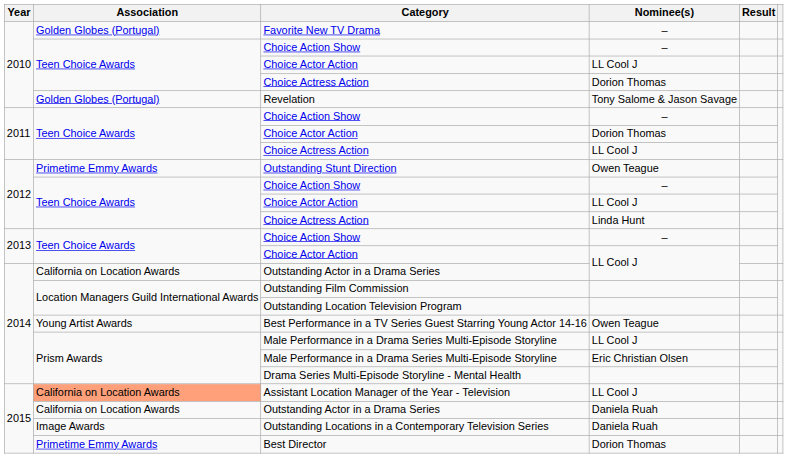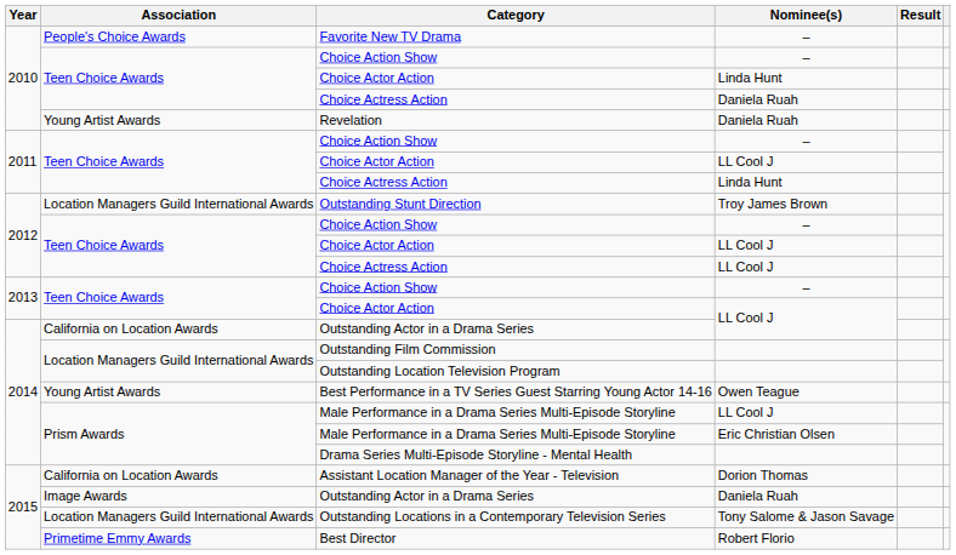Favorite New TV Drama | Association: Golden Globes (Portugal) -> People's Choice Awards
2010 / Choice Actor Action | Nominee(s): LL Cool J -> Linda Hunt
2010 / Choice Actress Action | Nominee(s): Dorion Thomas -> Daniela Ruah
Revelation | Association: Golden Globes (Portugal) -> Young Artist Awards
Revelation | Nominee(s): Tony Salome & Jason Savage -> Daniela Ruah
2011 / Choice Actor Action | Nominee(s): Dorion Thomas -> LL Cool J
2011 / Choice Actress Action | Nominee(s): LL Cool J -> Linda Hunt
Outstanding Stunt Direction | Association: Primetime Emmy Awards -> Location Managers Guild International Awards
Outstanding Stunt Direction | Nominee(s): Owen Teague -> Troy James Brown
2012 / Choice Actress Action | Nominee(s): Linda Hunt -> LL Cool J
Assistant Location Manager of the Year - Television | Association: lightsalmon background -> no background
Assistant Location Manager of the Year - Television | Nominee(s): LL Cool J -> Dorion Thomas
2015 / Outstanding Actor in a Drama Series | Association: California on Location Awards -> Image Awards
Outstanding Locations in a Contemporary Television Series | Association: Image Awards -> Location Managers Guild International Awards
Outstanding Locations in a Contemporary Television Series | Nominee(s): Daniela Ruah -> Tony Salome & Jason Savage
Best Director | Nominee(s): Dorion Thomas -> Robert Florio
